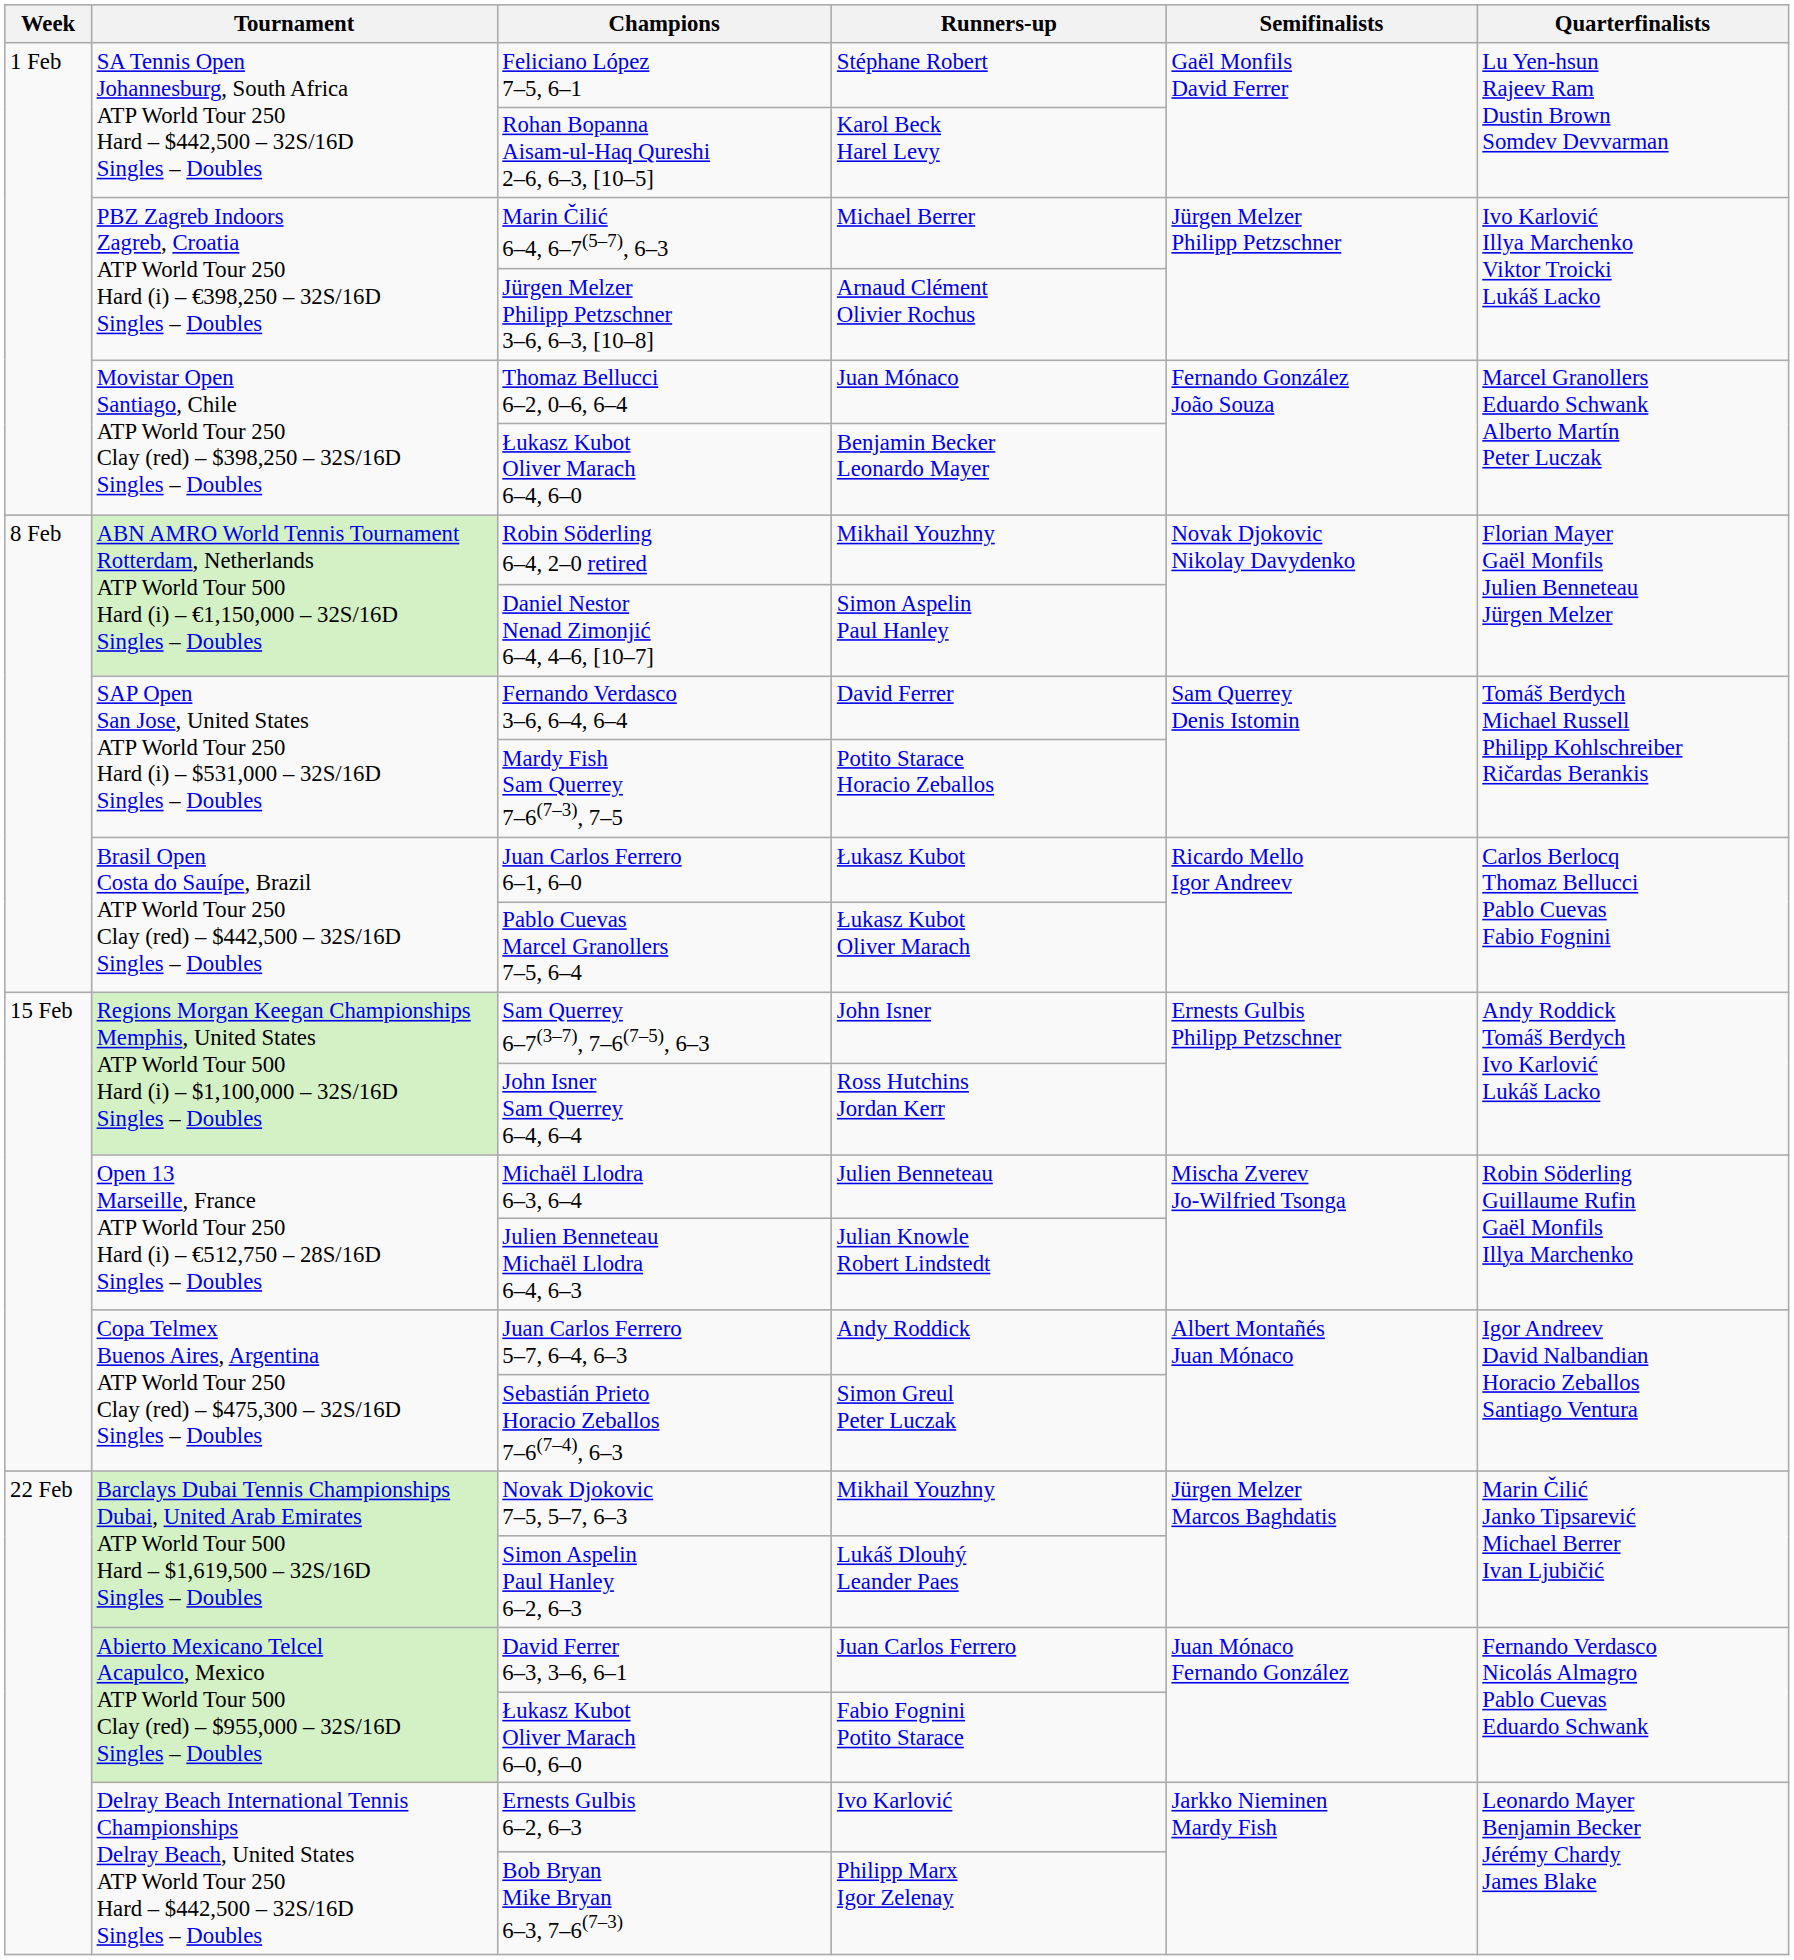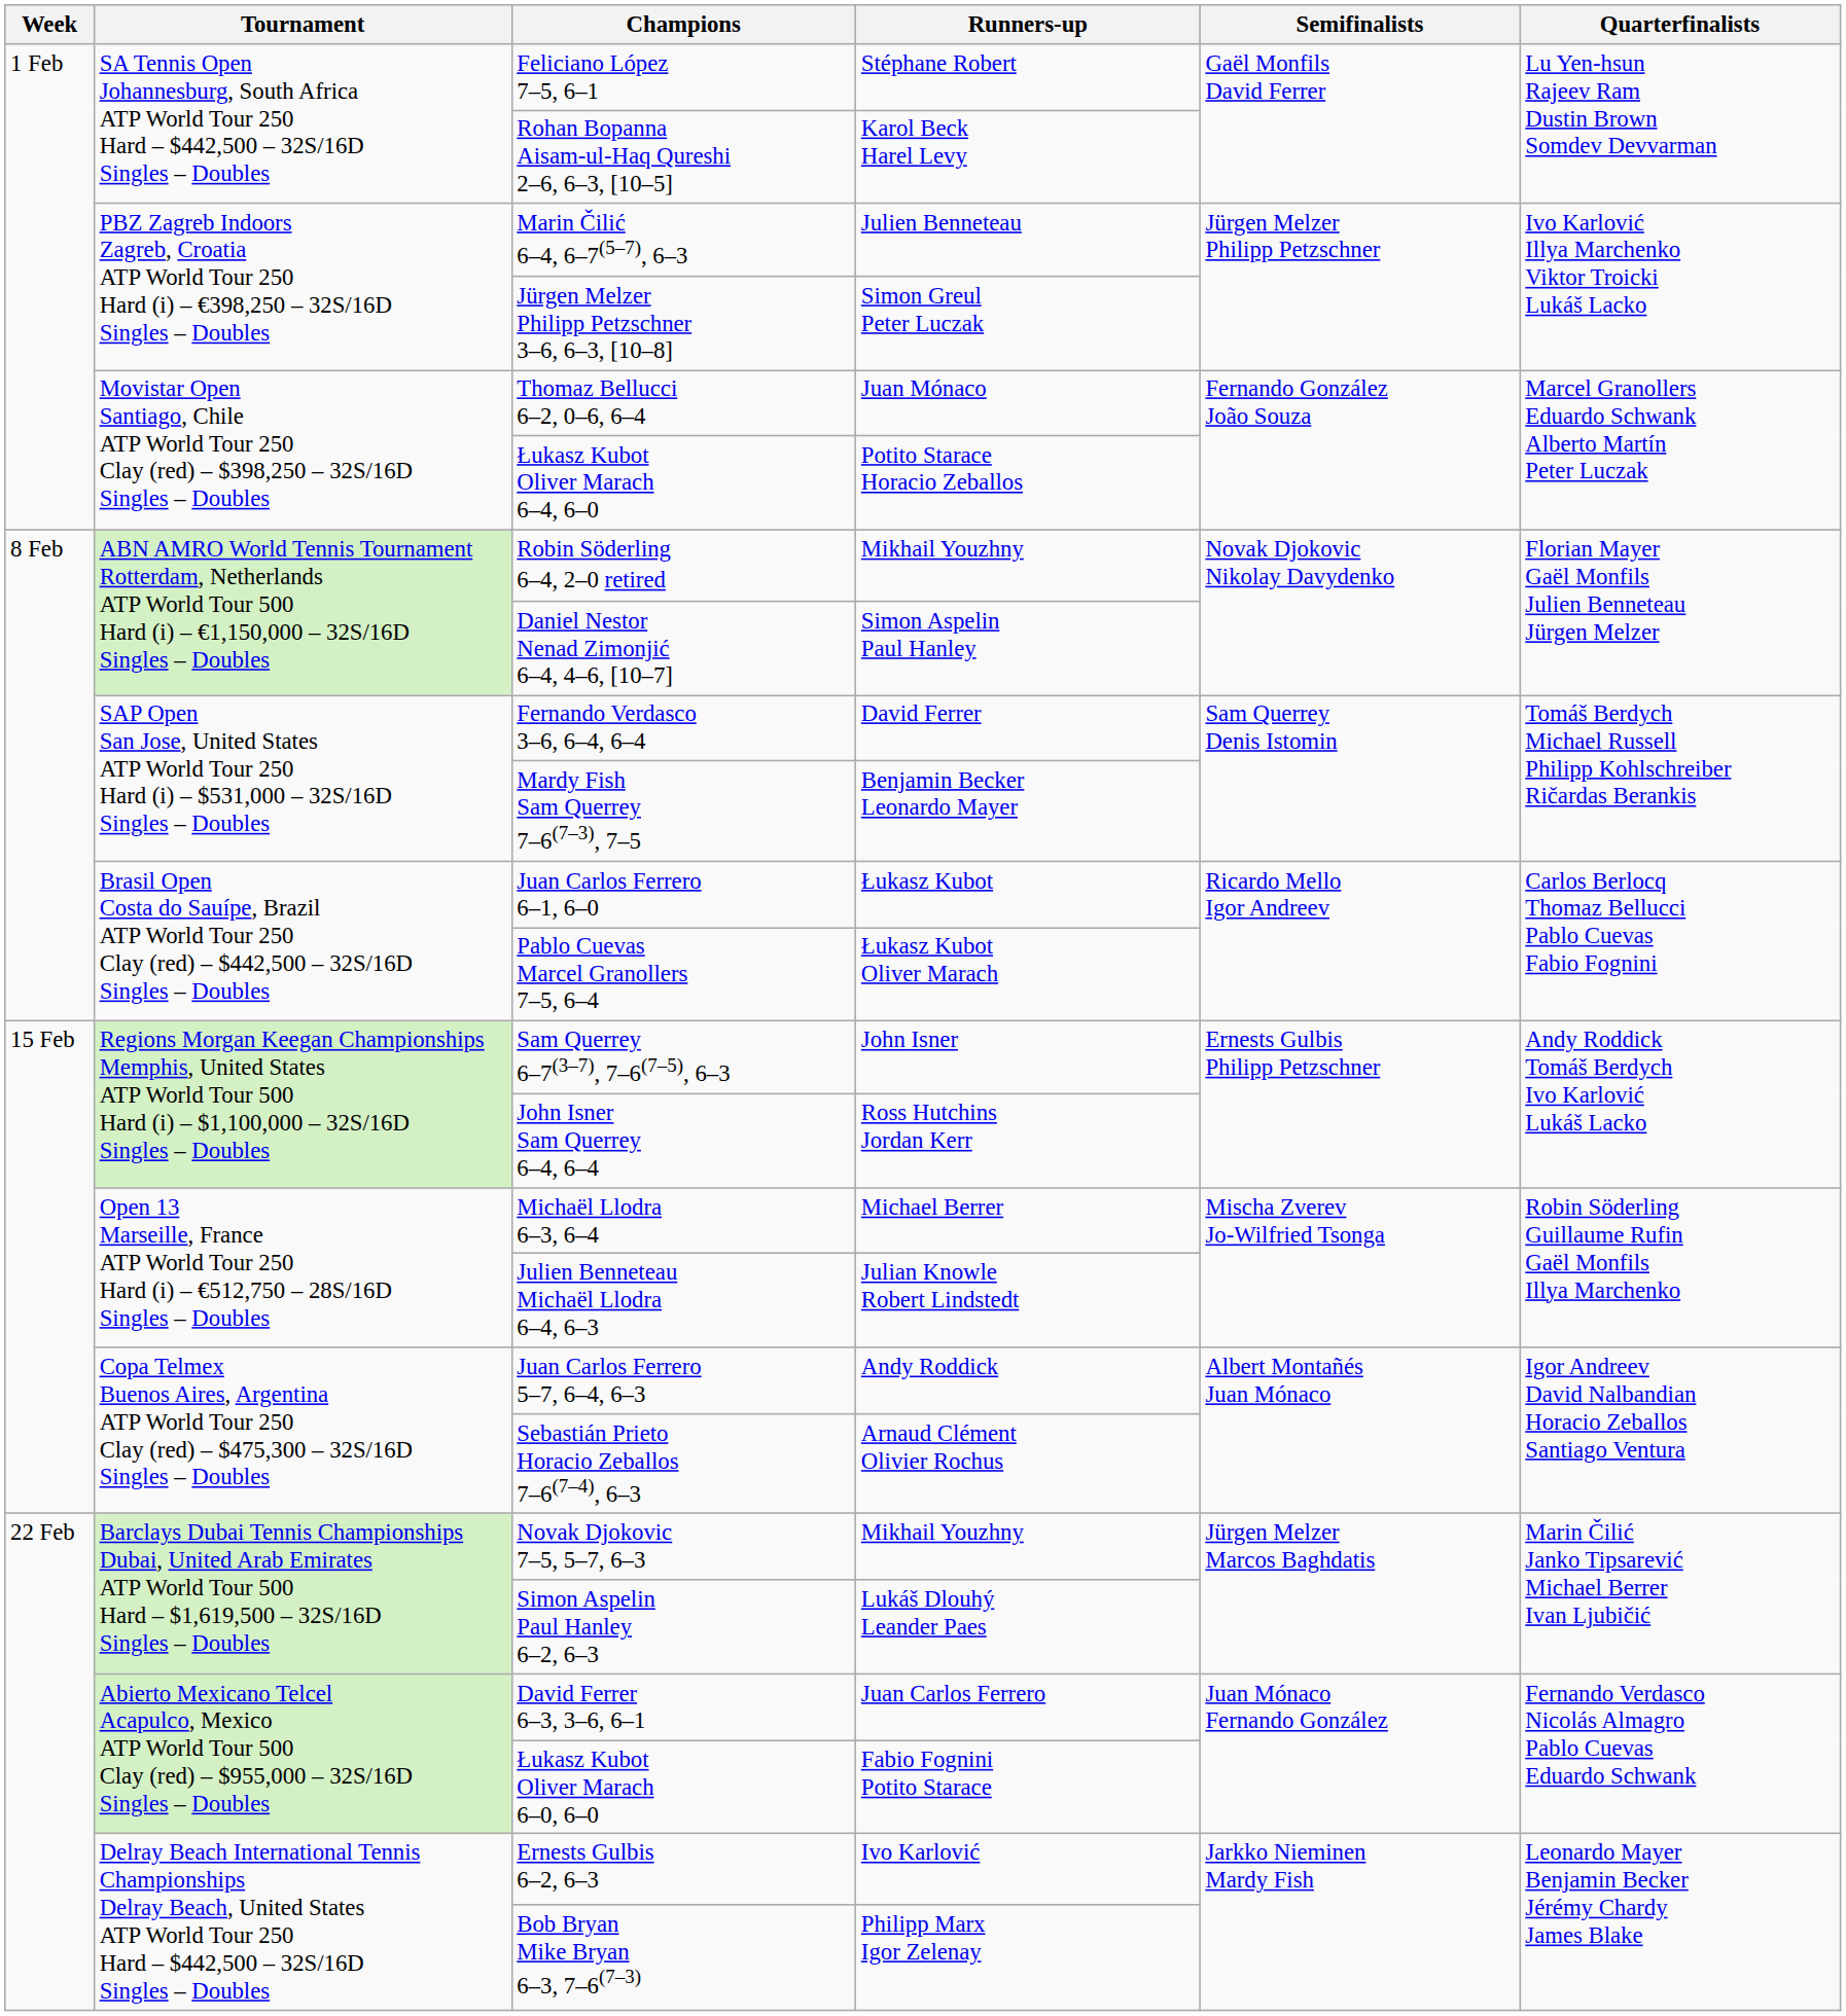Marin Čilić 6–4, 6–7(5–7), 6–3 | Runners-up: Michael Berrer -> Julien Benneteau
Jürgen Melzer Philipp Petzschner 3–6, 6–3, [10–8] | Runners-up: Arnaud Clément Olivier Rochus -> Simon Greul Peter Luczak
Łukasz Kubot Oliver Marach 6–4, 6–0 | Runners-up: Benjamin Becker Leonardo Mayer -> Potito Starace Horacio Zeballos
Mardy Fish Sam Querrey 7–6(7–3), 7–5 | Runners-up: Potito Starace Horacio Zeballos -> Benjamin Becker Leonardo Mayer
Michaël Llodra 6–3, 6–4 | Runners-up: Julien Benneteau -> Michael Berrer
Sebastián Prieto Horacio Zeballos 7–6(7–4), 6–3 | Runners-up: Simon Greul Peter Luczak -> Arnaud Clément Olivier Rochus
